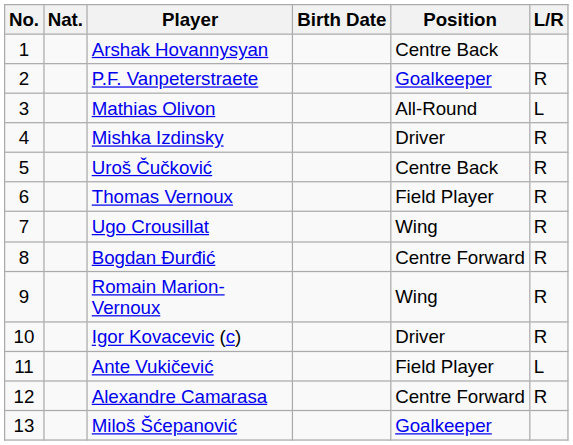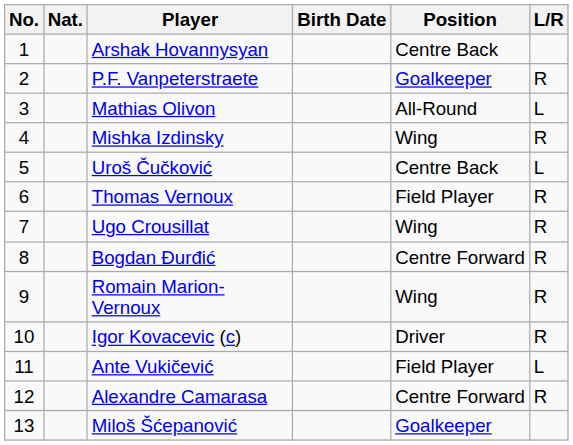Mishka Izdinsky | Position: Driver -> Wing
Uroš Čučković | L/R: R -> L
